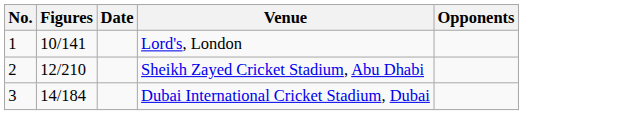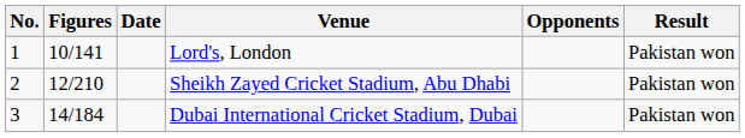+ column: Result | Pakistan won | Pakistan won | Pakistan won
